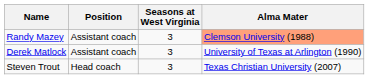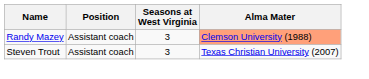- row: Derek Matlock | Assistant coach | 3 | University of Texas at Arlington (1990)
Steven Trout | Position: Head coach -> Assistant coach
